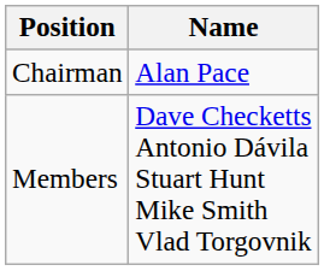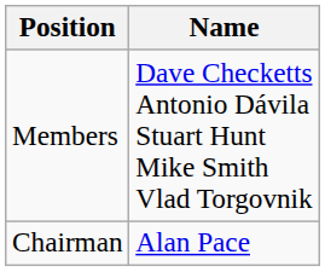rows swapped: Chairman <-> Members
